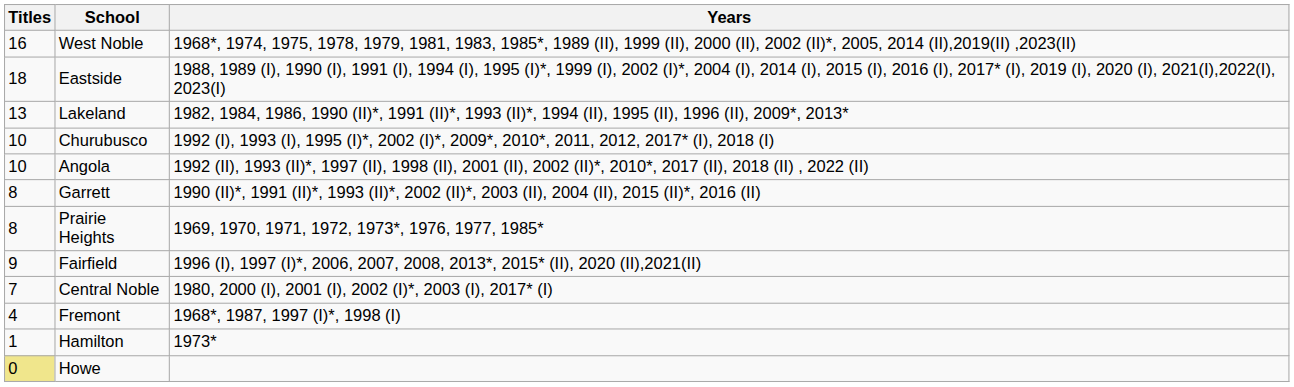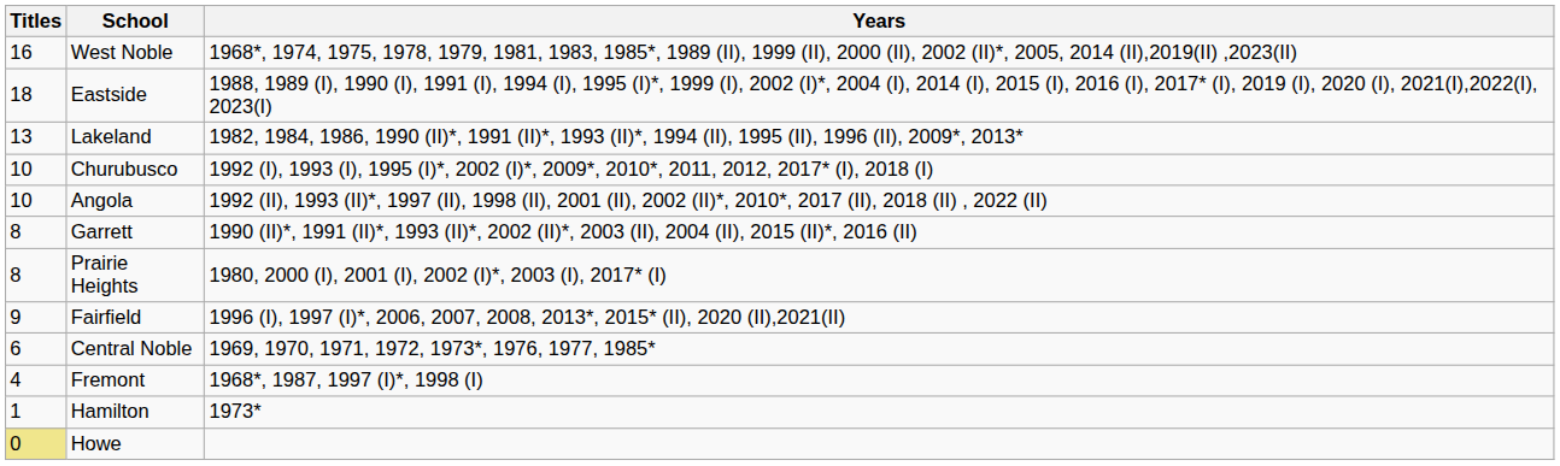Prairie Heights | Years: 1969, 1970, 1971, 1972, 1973*, 1976, 1977, 1985* -> 1980, 2000 (I), 2001 (I), 2002 (I)*, 2003 (I), 2017* (I)
Central Noble | Titles: 7 -> 6
Central Noble | Years: 1980, 2000 (I), 2001 (I), 2002 (I)*, 2003 (I), 2017* (I) -> 1969, 1970, 1971, 1972, 1973*, 1976, 1977, 1985*
